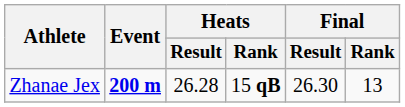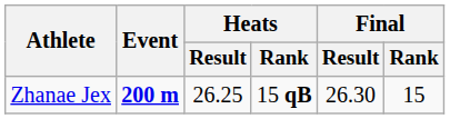Zhanae Jex | Heats / Result: 26.28 -> 26.25
Zhanae Jex | Final / Rank: 13 -> 15
